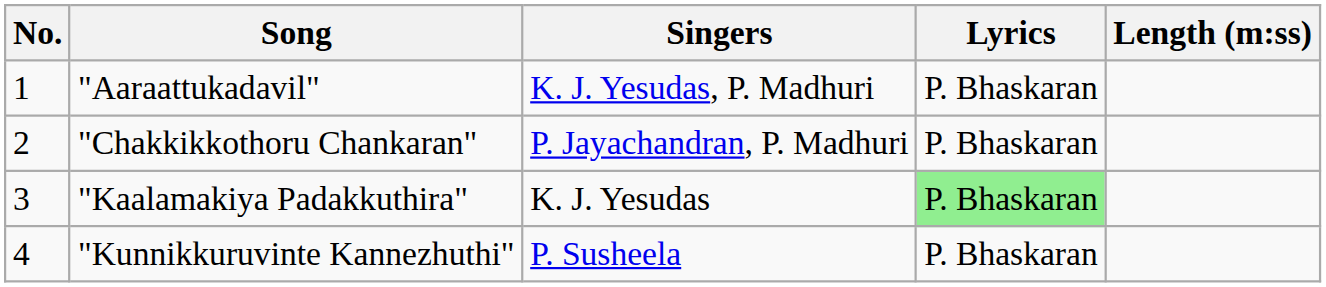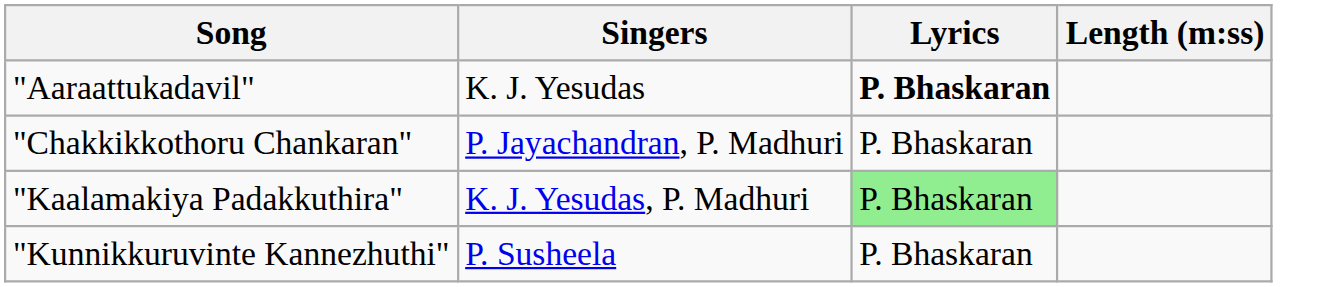- column: No. | 1 | 2 | 3 | 4
"Aaraattukadavil" | Singers: K. J. Yesudas, P. Madhuri -> K. J. Yesudas
"Aaraattukadavil" | Lyrics: normal -> bold
"Kaalamakiya Padakkuthira" | Singers: K. J. Yesudas -> K. J. Yesudas, P. Madhuri
